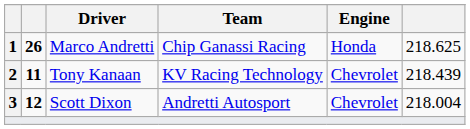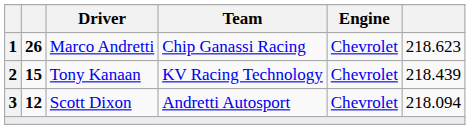Marco Andretti | Engine: Honda -> Chevrolet
Marco Andretti | column 6: 218.625 -> 218.623
Tony Kanaan | column 2: 11 -> 15
Scott Dixon | column 6: 218.004 -> 218.094
